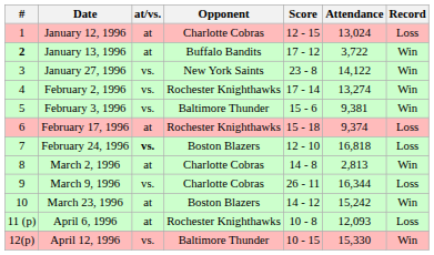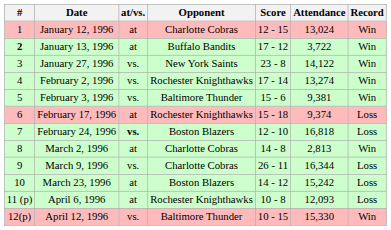January 12, 1996 | Record: Loss -> Win
March 23, 1996 | Record: Win -> Loss
